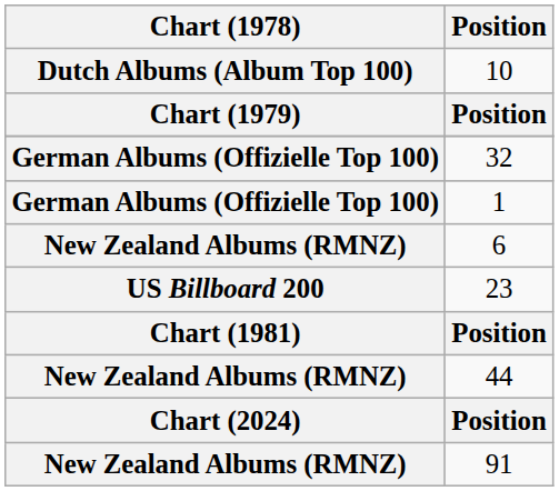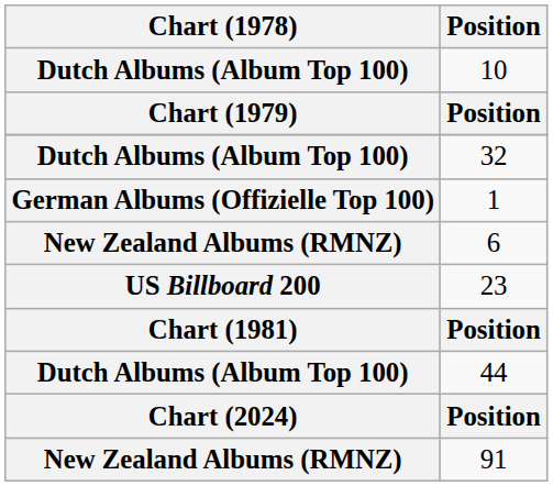32 | Chart (1978): German Albums (Offizielle Top 100) -> Dutch Albums (Album Top 100)
44 | Chart (1978): New Zealand Albums (RMNZ) -> Dutch Albums (Album Top 100)
